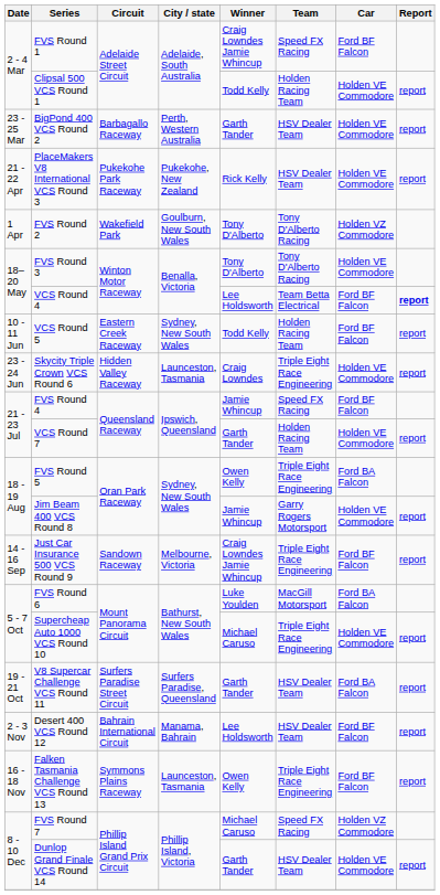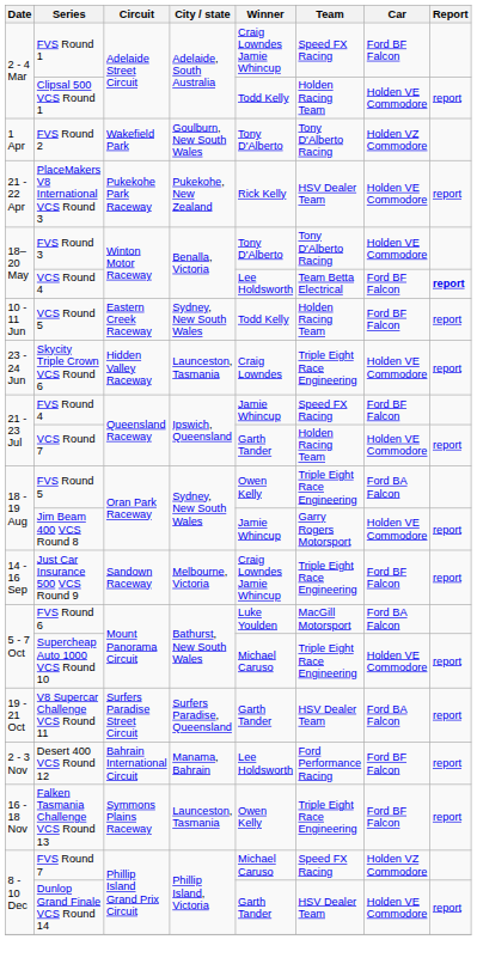- row: 23 - 25 Mar | BigPond 400 VCS Round 2 | Barbagallo Raceway | Perth, Western Australia | Garth Tander | HSV Dealer Team | Holden VE Commodore | report
rows swapped: FVS Round 2 <-> PlaceMakers V8 International VCS Round 3
Desert 400 VCS Round 12 | Team: HSV Dealer Team -> Ford Performance Racing
